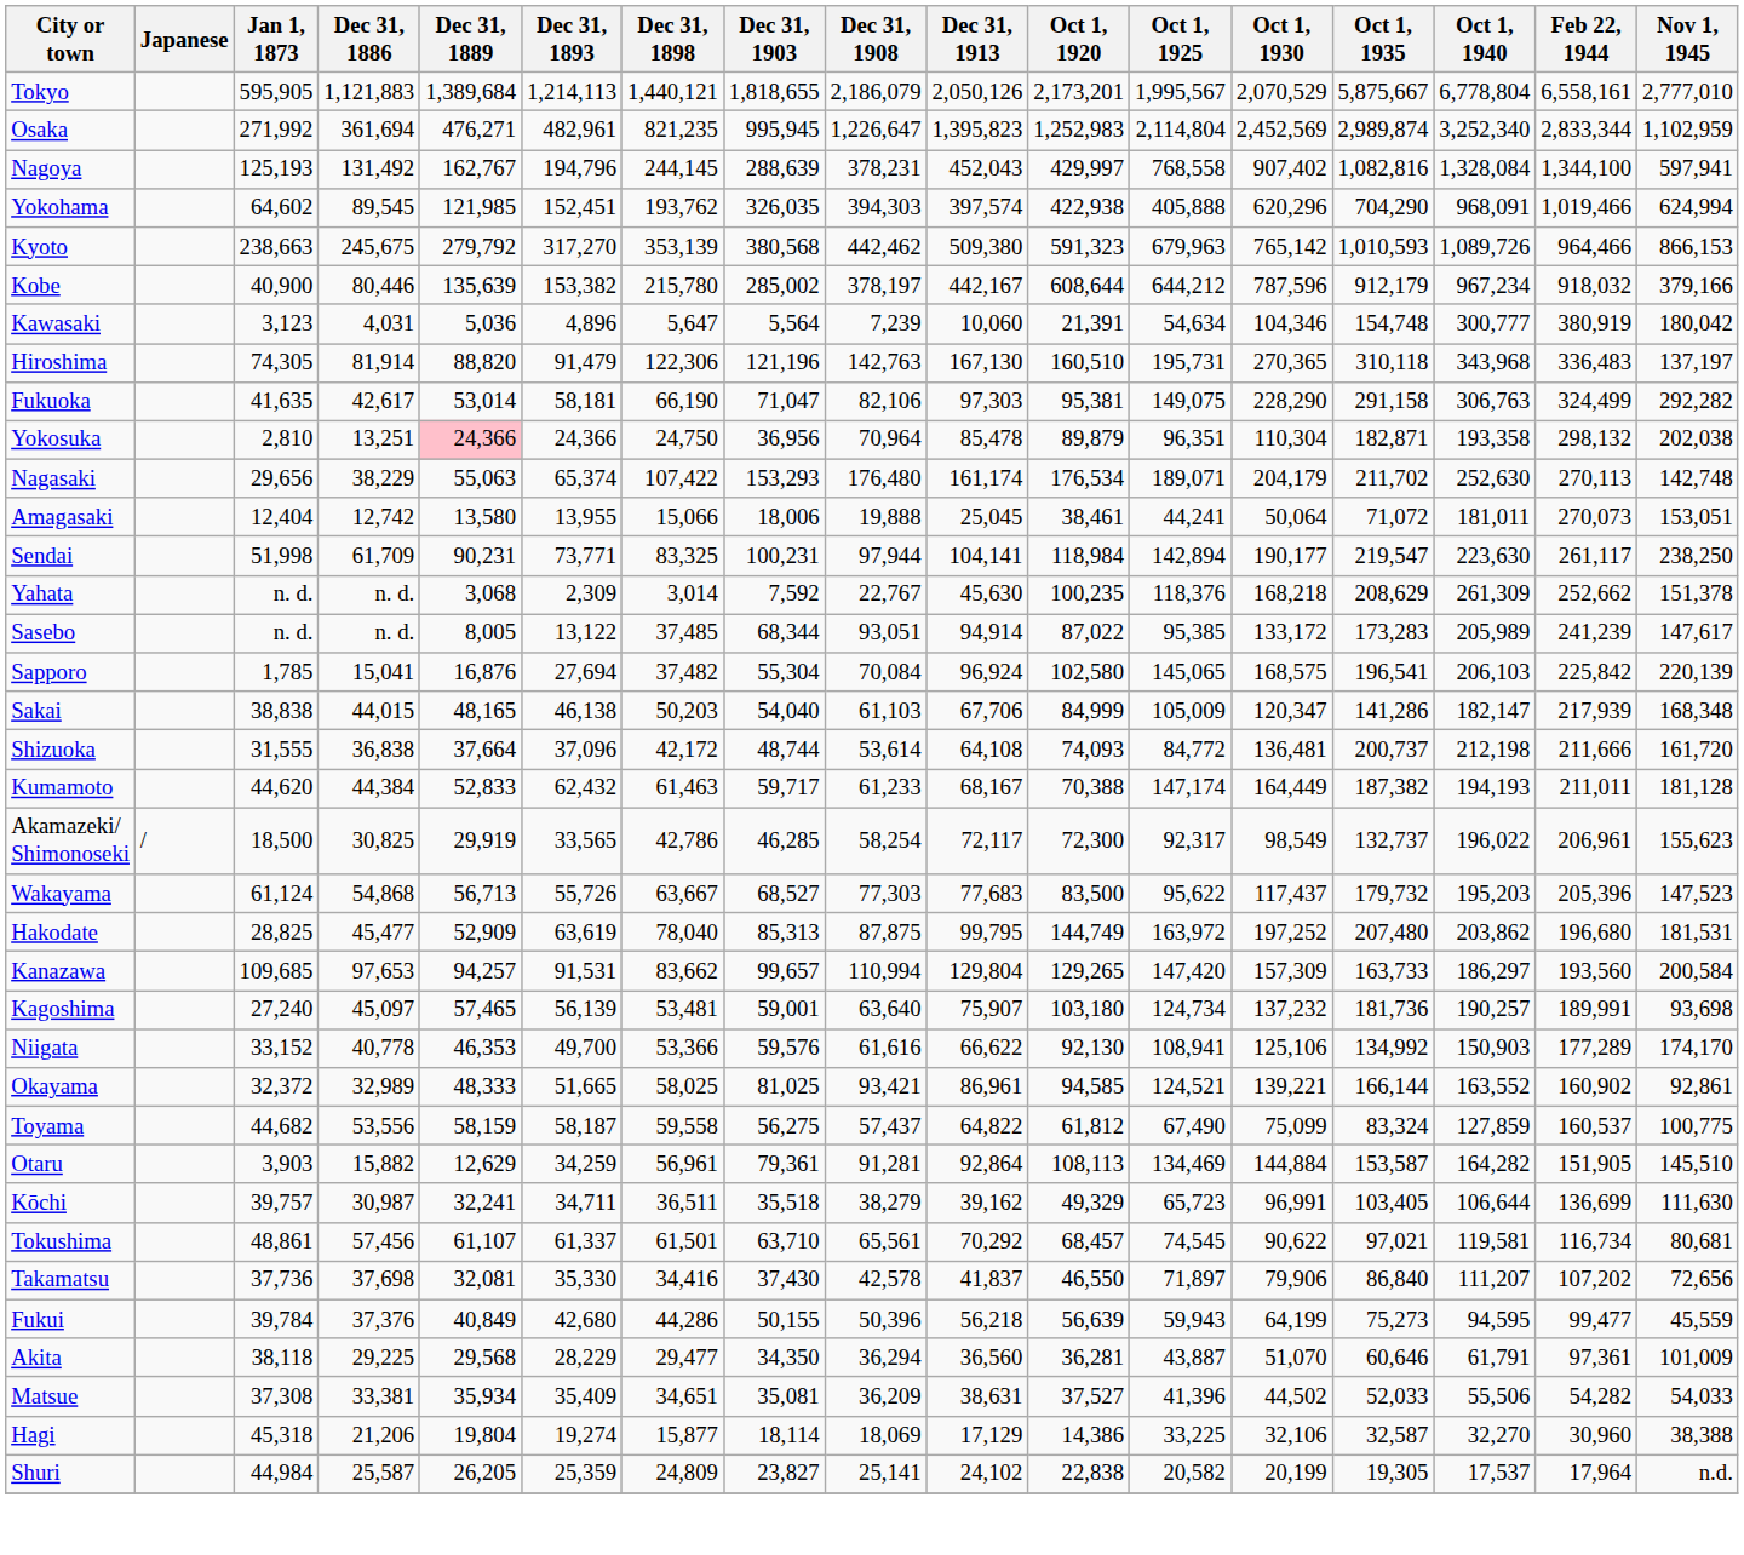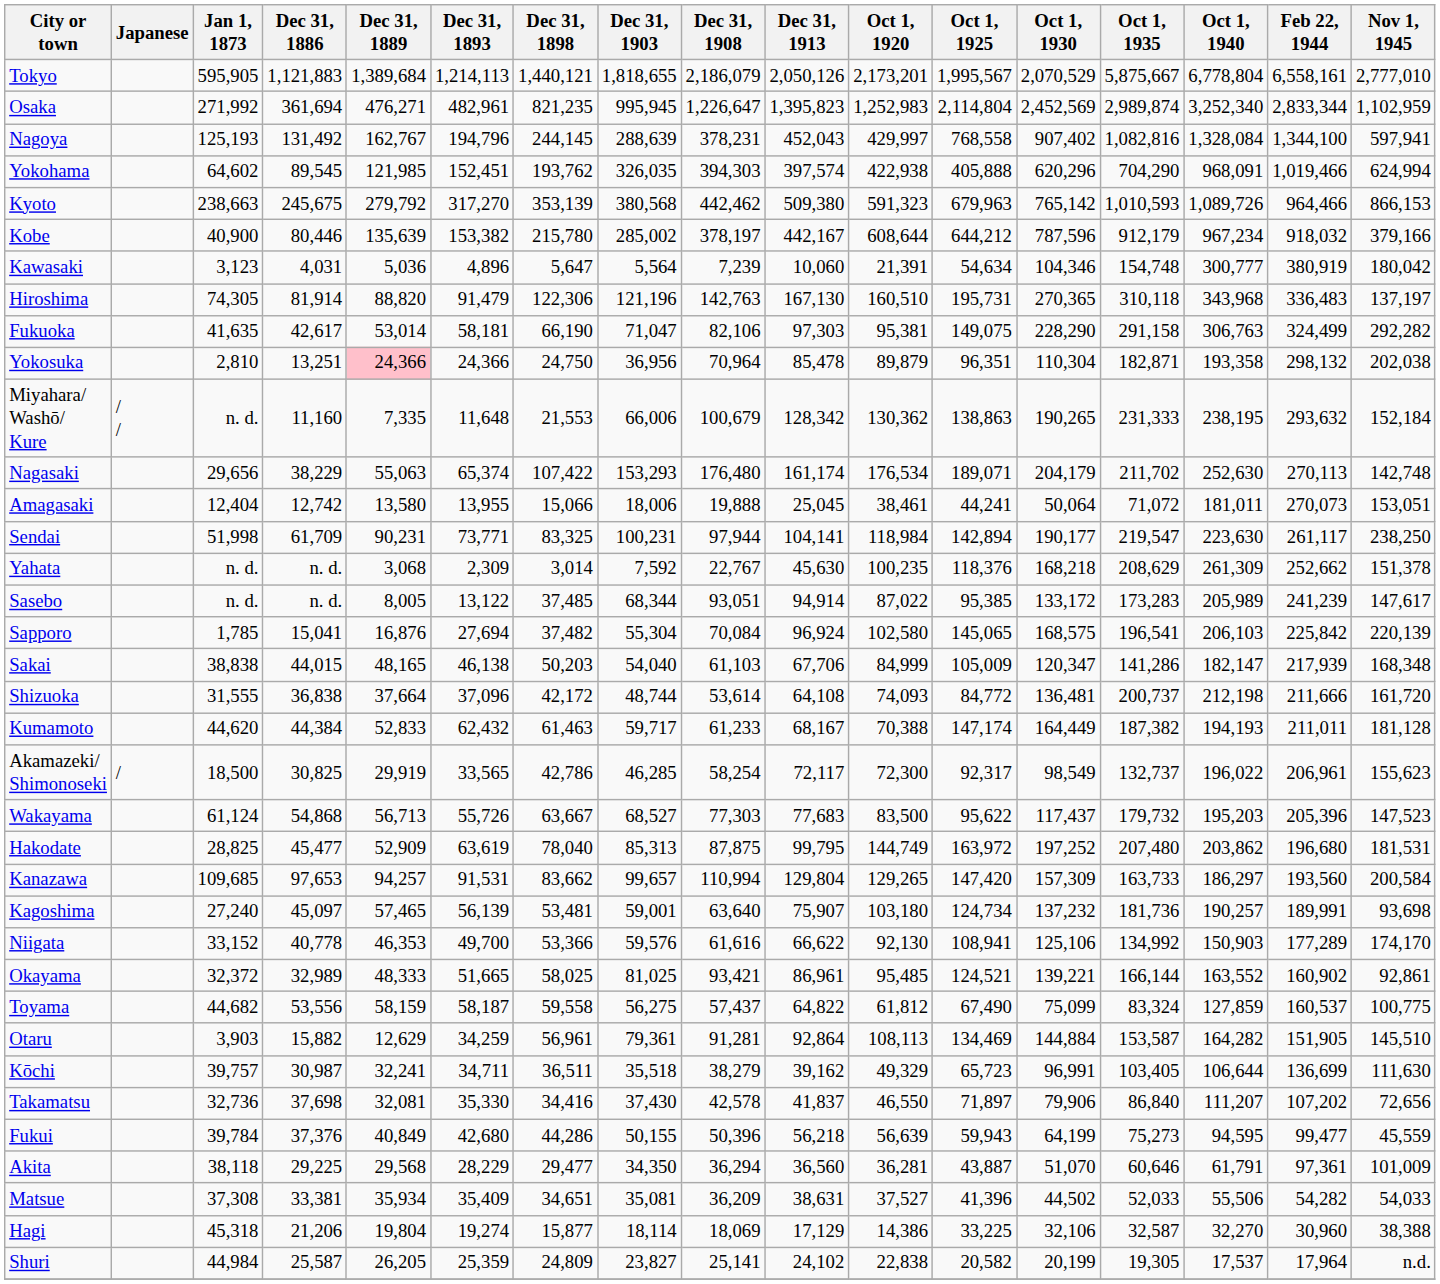+ row: Miyahara/ Washō/ Kure | / / | n. d. | 11,160 | 7,335 | 11,648 | 21,553 | 66,006 | 100,679 | 128,342 | 130,362 | 138,863 | 190,265 | 231,333 | 238,195 | 293,632 | 152,184
Okayama | Oct 1, 1920: 94,585 -> 95,485
- row: Tokushima | 48,861 | 57,456 | 61,107 | 61,337 | 61,501 | 63,710 | 65,561 | 70,292 | 68,457 | 74,545 | 90,622 | 97,021 | 119,581 | 116,734 | 80,681
Takamatsu | Jan 1, 1873: 37,736 -> 32,736
